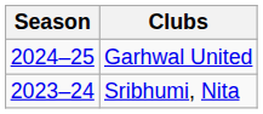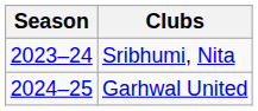rows swapped: Sribhumi, Nita <-> Garhwal United
